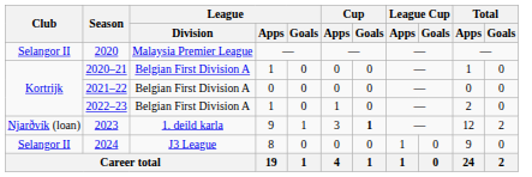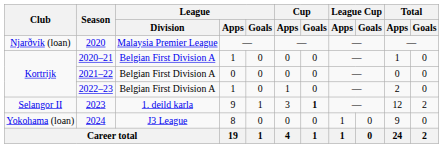2020 | Club: Selangor II -> Njarðvík (loan)
2023 | Club: Njarðvík (loan) -> Selangor II
2024 | Club: Selangor II -> Yokohama (loan)
